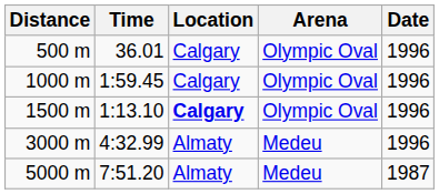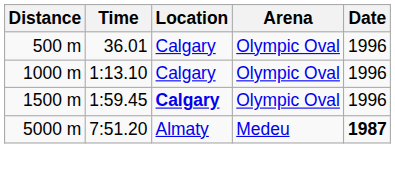1000 m | Time: 1:59.45 -> 1:13.10
1500 m | Time: 1:13.10 -> 1:59.45
- row: 3000 m | 4:32.99 | Almaty | Medeu | 1996
5000 m | Date: normal -> bold
